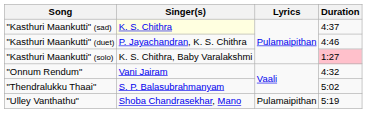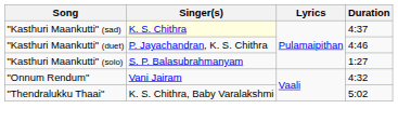"Kasthuri Maankutti" (solo) | Singer(s): K. S. Chithra, Baby Varalakshmi -> S. P. Balasubrahmanyam
"Kasthuri Maankutti" (solo) | Duration: pink background -> no background
"Thendralukku Thaai" | Singer(s): S. P. Balasubrahmanyam -> K. S. Chithra, Baby Varalakshmi
- row: "Ulley Vanthathu" | Shoba Chandrasekhar, Mano | Pulamaipithan | 5:19
